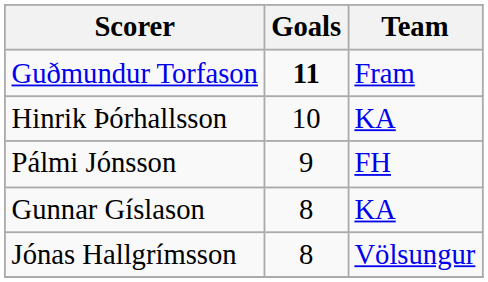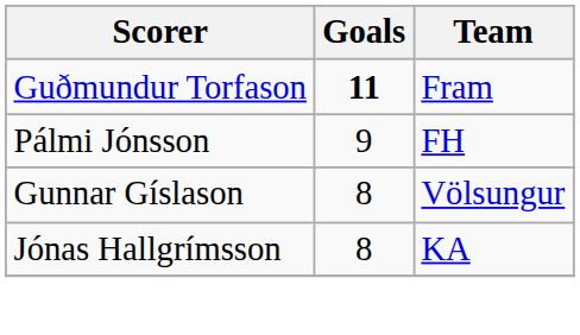- row: Hinrik Þórhallsson | 10 | KA
Gunnar Gíslason | Team: KA -> Völsungur
Jónas Hallgrímsson | Team: Völsungur -> KA
